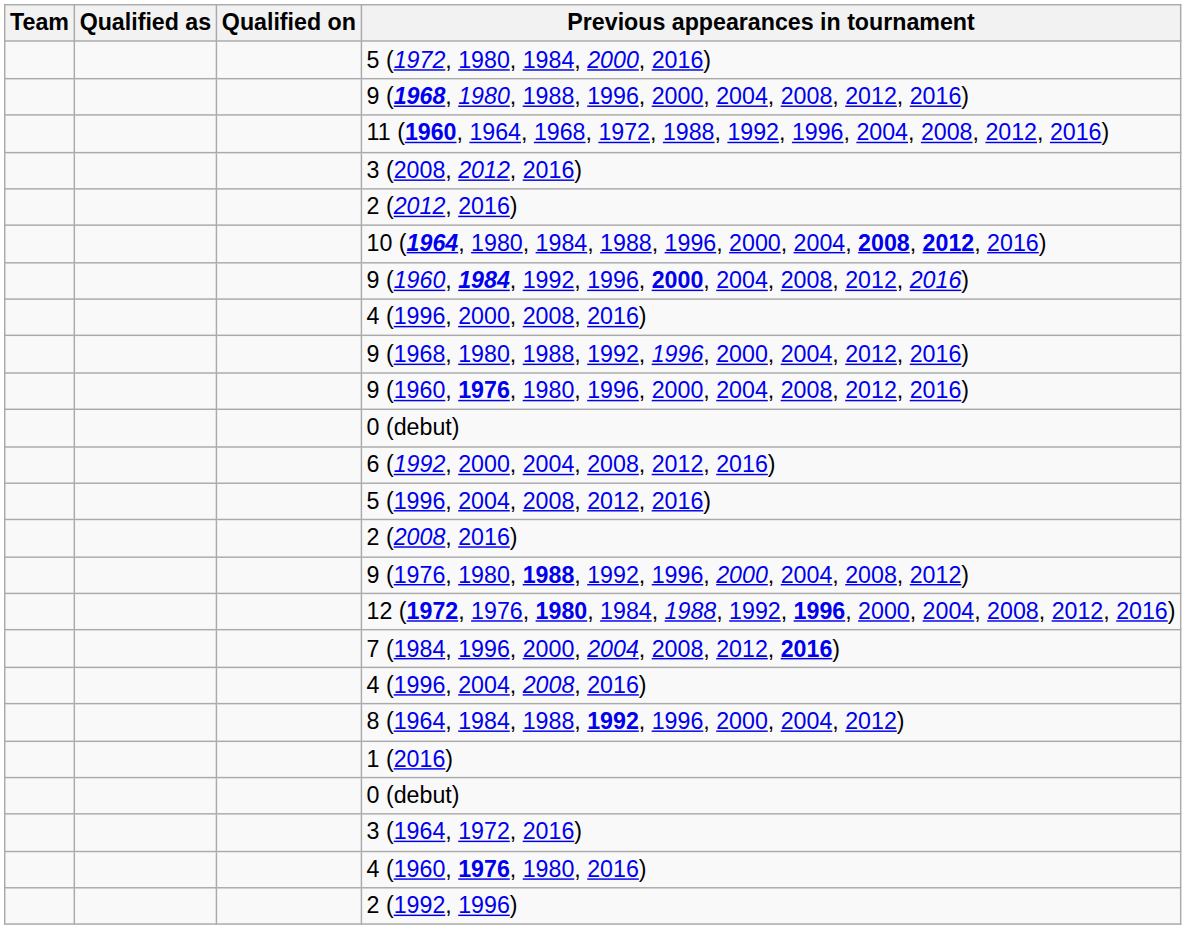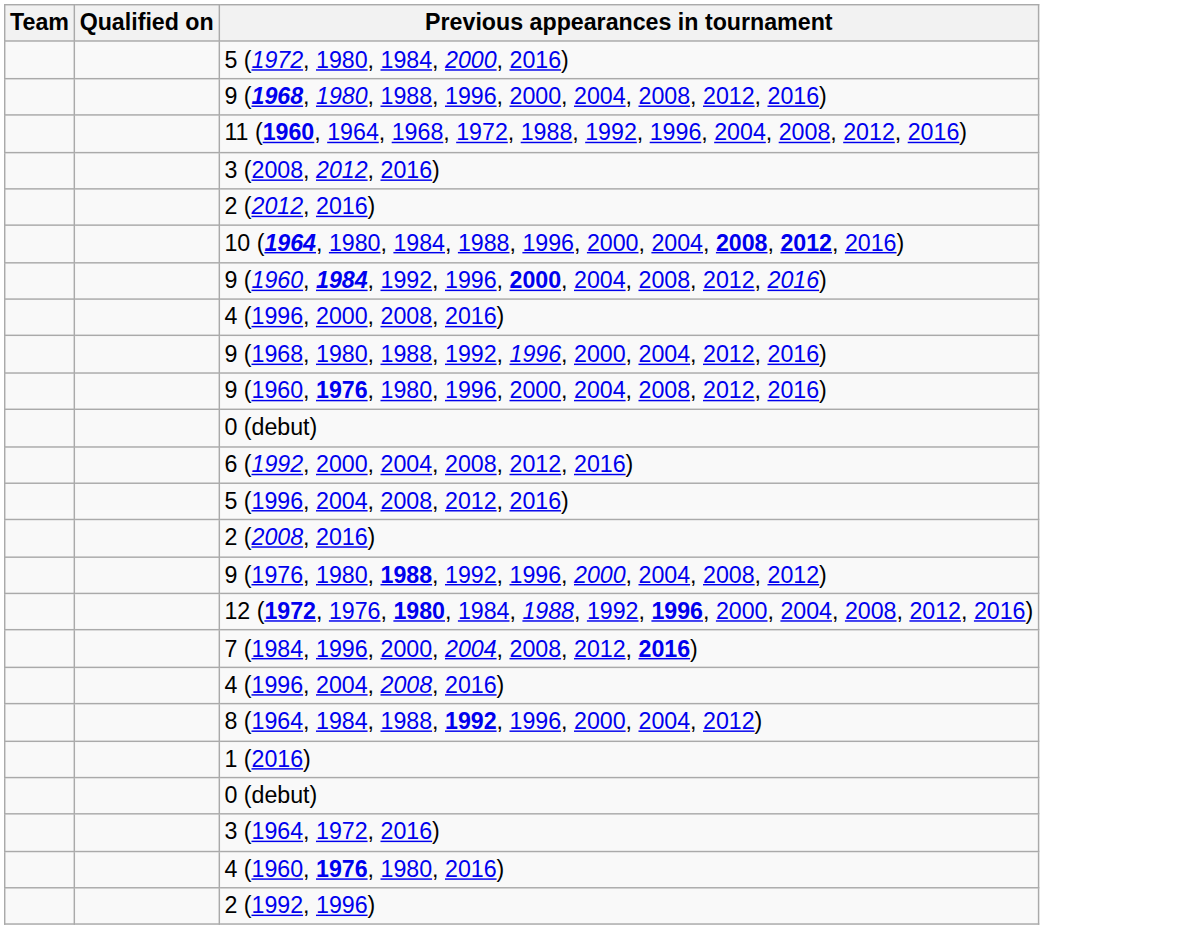- column: Qualified as
